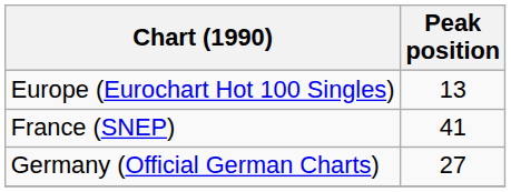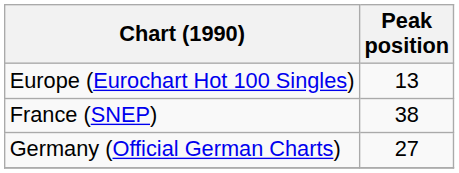France (SNEP) | Peak position: 41 -> 38
